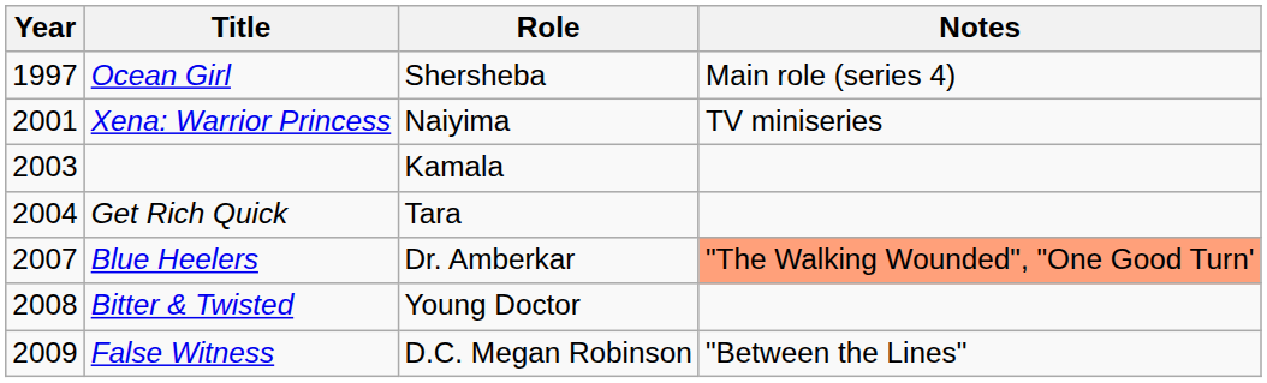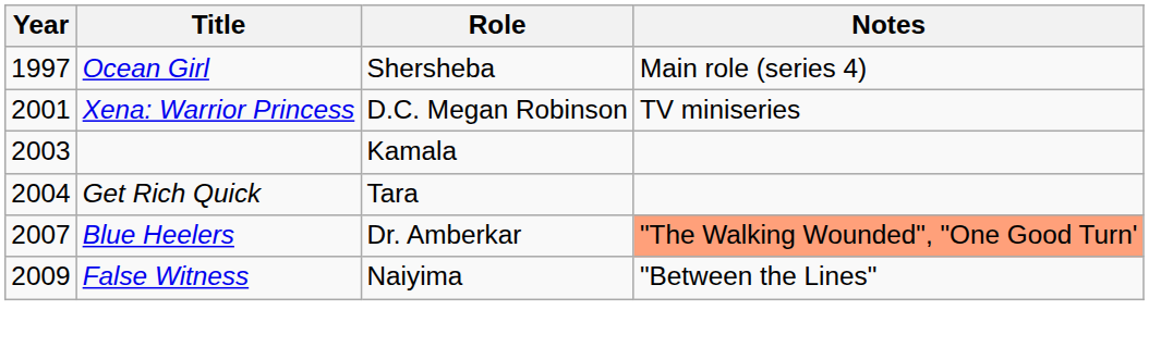Xena: Warrior Princess | Role: Naiyima -> D.C. Megan Robinson
- row: 2008 | Bitter & Twisted | Young Doctor
False Witness | Role: D.C. Megan Robinson -> Naiyima
